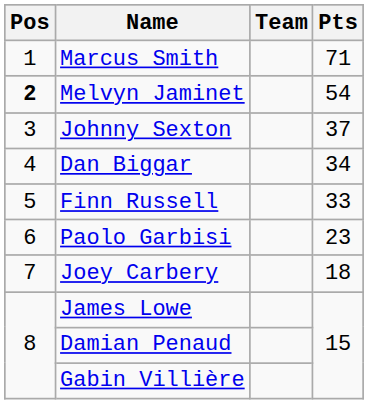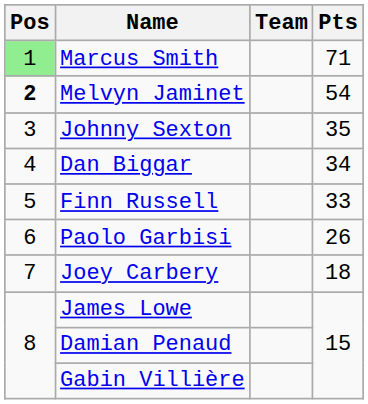Marcus Smith | Pos: no background -> lightgreen background
Johnny Sexton | Pts: 37 -> 35
Paolo Garbisi | Pts: 23 -> 26
